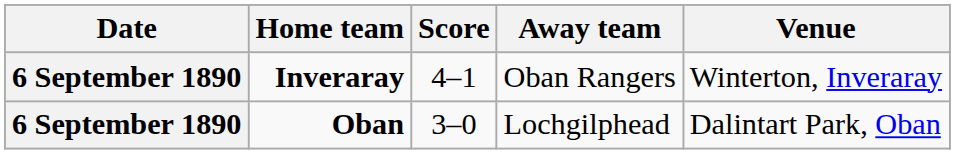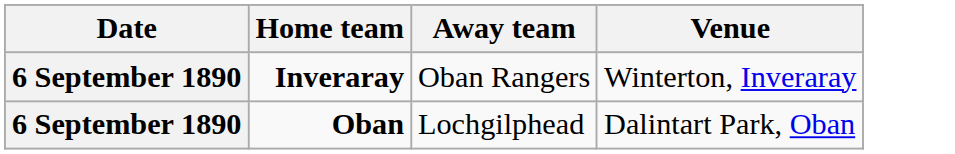- column: Score | 4–1 | 3–0
